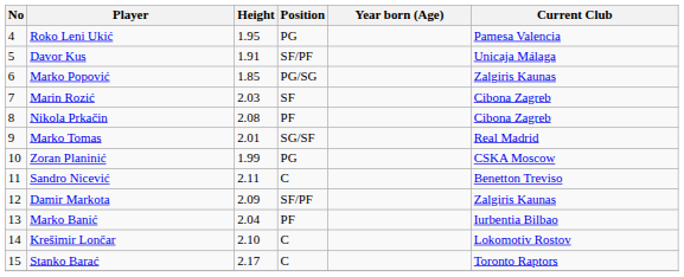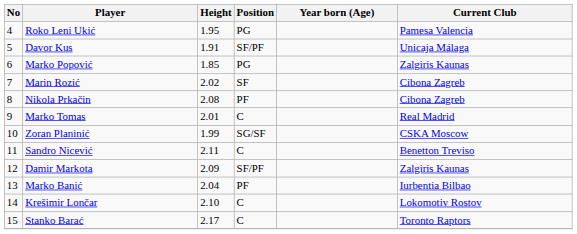Marko Popović | Position: PG/SG -> PG
Marin Rozić | Height: 2.03 -> 2.02
Marko Tomas | Position: SG/SF -> C
Zoran Planinić | Position: PG -> SG/SF
